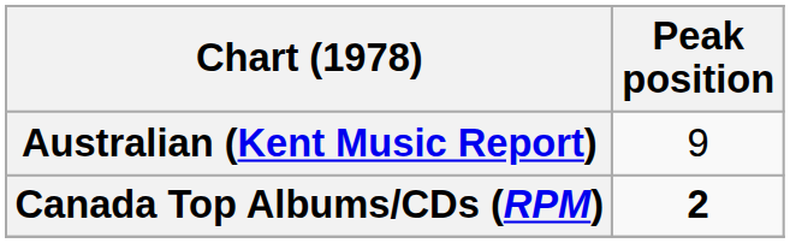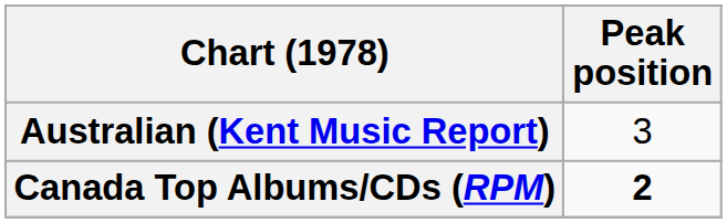Australian (Kent Music Report) | Peak position: 9 -> 3
